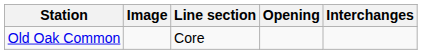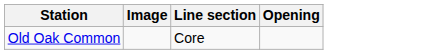- column: Interchanges
